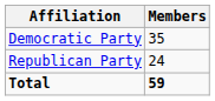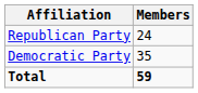rows swapped: Democratic Party <-> Republican Party
